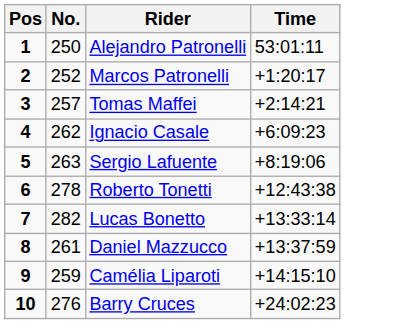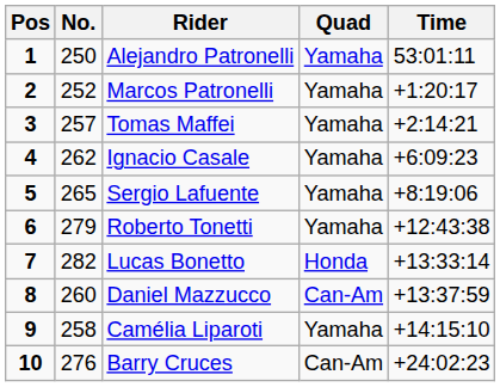+ column: Quad | Yamaha | Yamaha | Yamaha | Yamaha | Yamaha | Yamaha | Honda | Can-Am | Yamaha | Can-Am
Sergio Lafuente | No.: 263 -> 265
Roberto Tonetti | No.: 278 -> 279
Daniel Mazzucco | No.: 261 -> 260
Camélia Liparoti | No.: 259 -> 258
